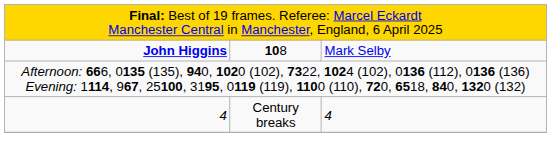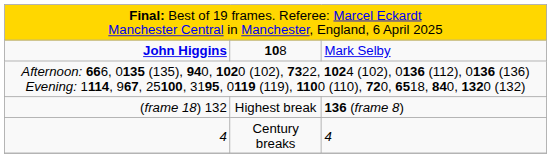+ row: (frame 18) 132 | Highest break | 136 (frame 8)
